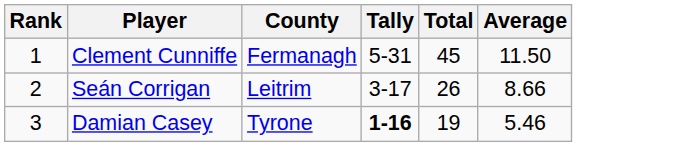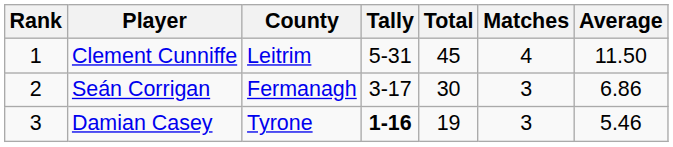+ column: Matches | 4 | 3 | 3
Clement Cunniffe | County: Fermanagh -> Leitrim
Seán Corrigan | County: Leitrim -> Fermanagh
Seán Corrigan | Total: 26 -> 30
Seán Corrigan | Average: 8.66 -> 6.86
